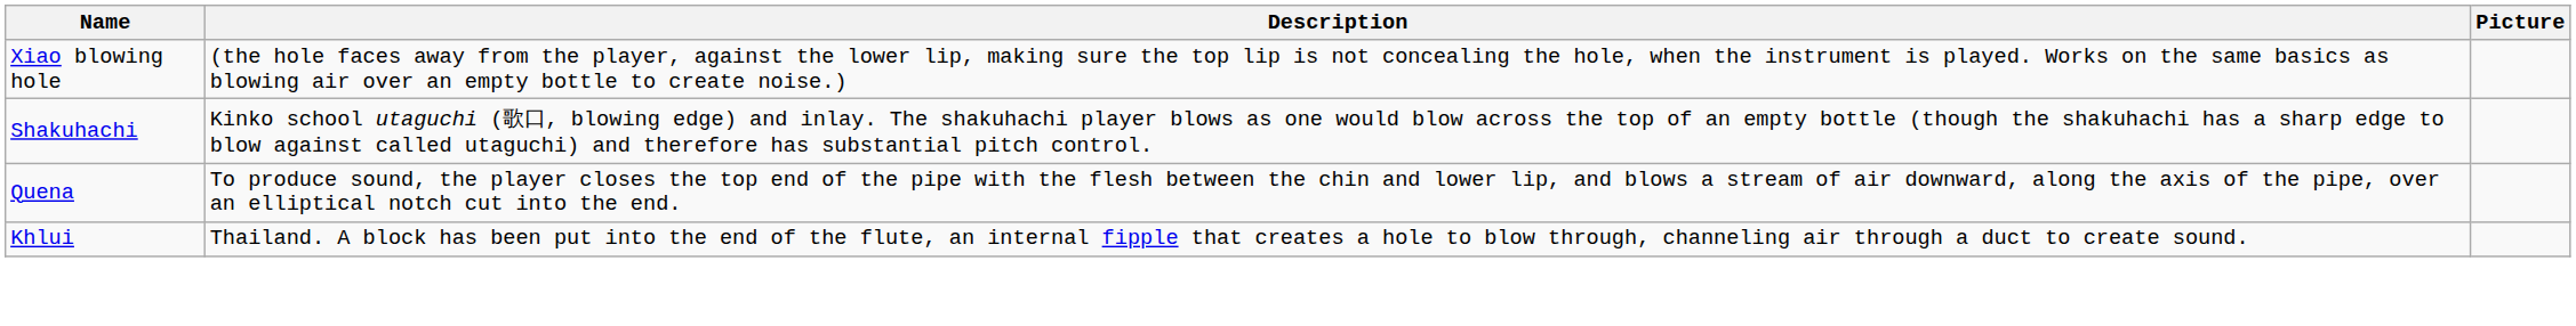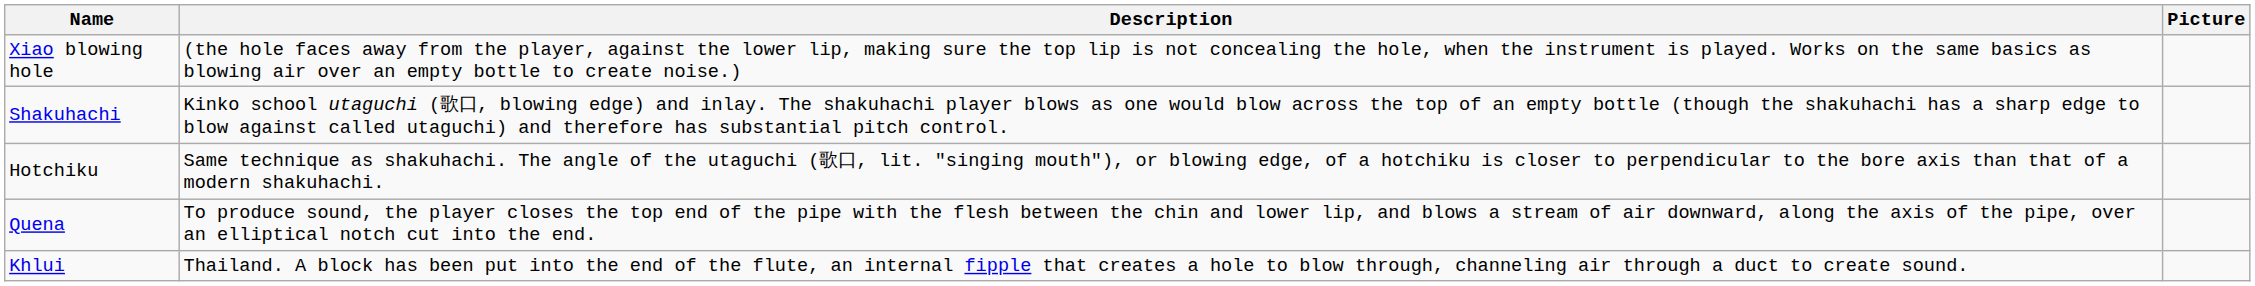+ row: Hotchiku | Same technique as shakuhachi. The angle of the utaguchi (歌口, lit. "singing mouth"), or blowing edge, of a hotchiku is closer to perpendicular to the bore axis than that of a modern shakuhachi.
